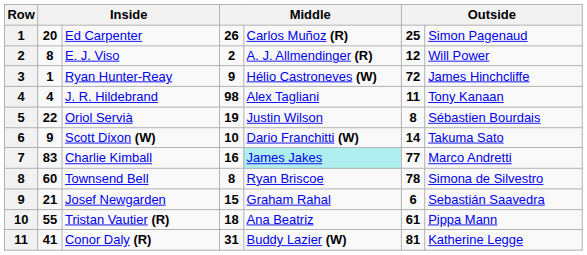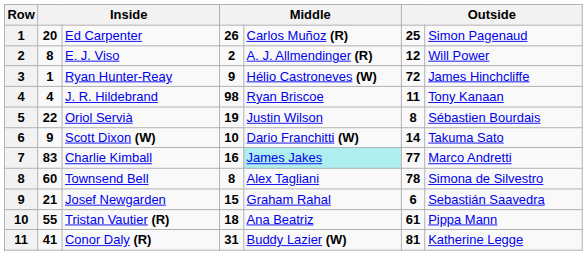J. R. Hildebrand | column 5: Alex Tagliani -> Ryan Briscoe
Townsend Bell | column 5: Ryan Briscoe -> Alex Tagliani
